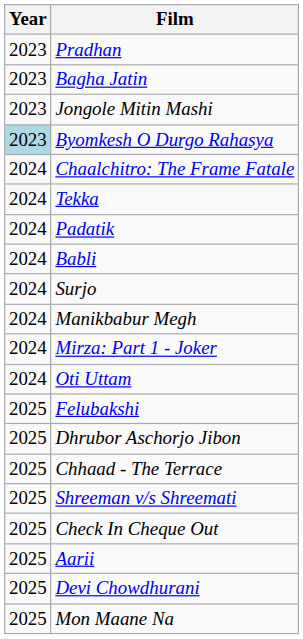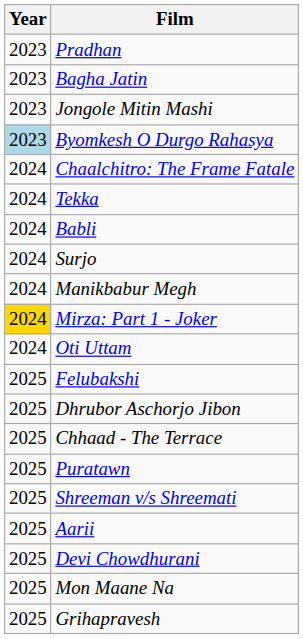- row: 2024 | Padatik
Mirza: Part 1 - Joker | Year: no background -> gold background
+ row: 2025 | Puratawn
- row: 2025 | Check In Cheque Out
+ row: 2025 | Grihapravesh
